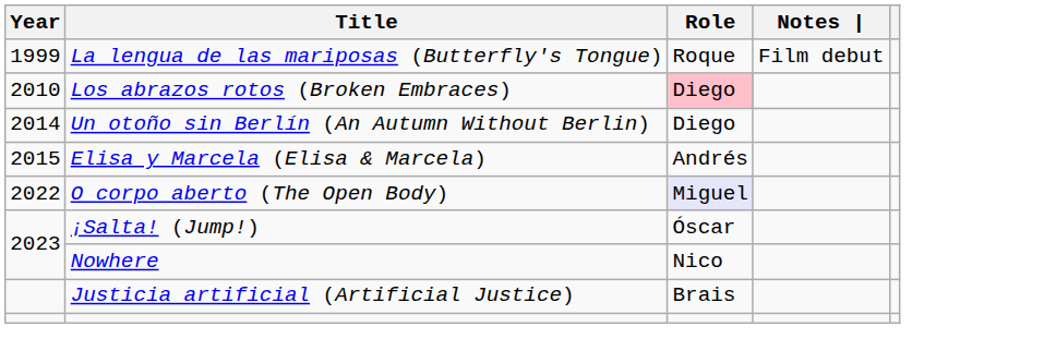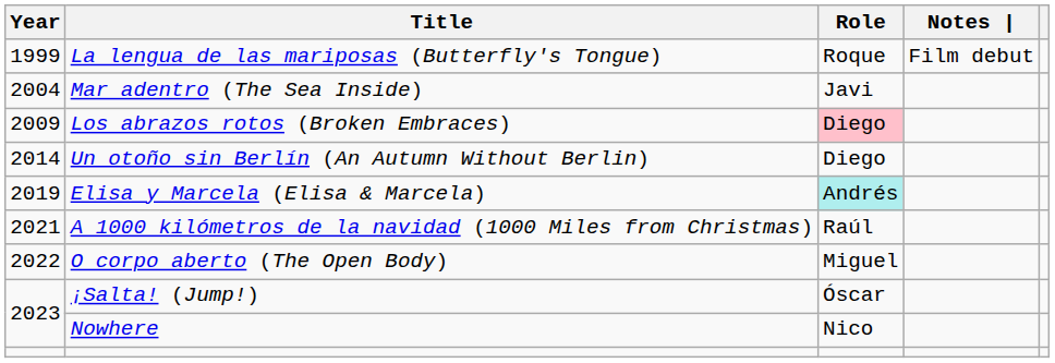+ row: 2004 | Mar adentro (The Sea Inside) | Javi
Los abrazos rotos (Broken Embraces) | Year: 2010 -> 2009
Elisa y Marcela (Elisa & Marcela) | Year: 2015 -> 2019
Elisa y Marcela (Elisa & Marcela) | Role: no background -> paleturquoise background
+ row: 2021 | A 1000 kilómetros de la navidad (1000 Miles from Christmas) | Raúl
O corpo aberto (The Open Body) | Role: lavender background -> no background
- row: Justicia artificial (Artificial Justice) | Brais
